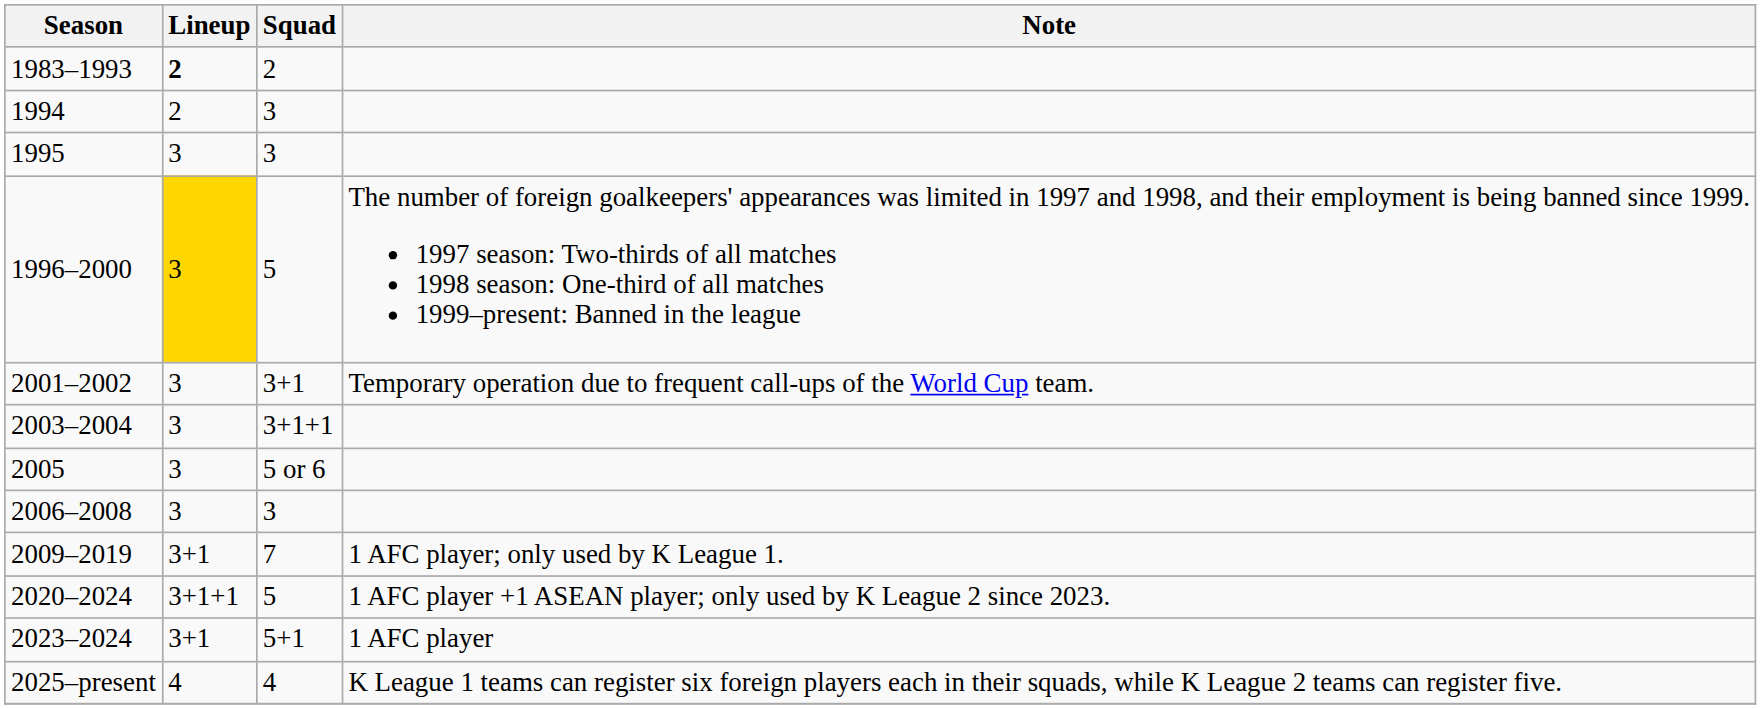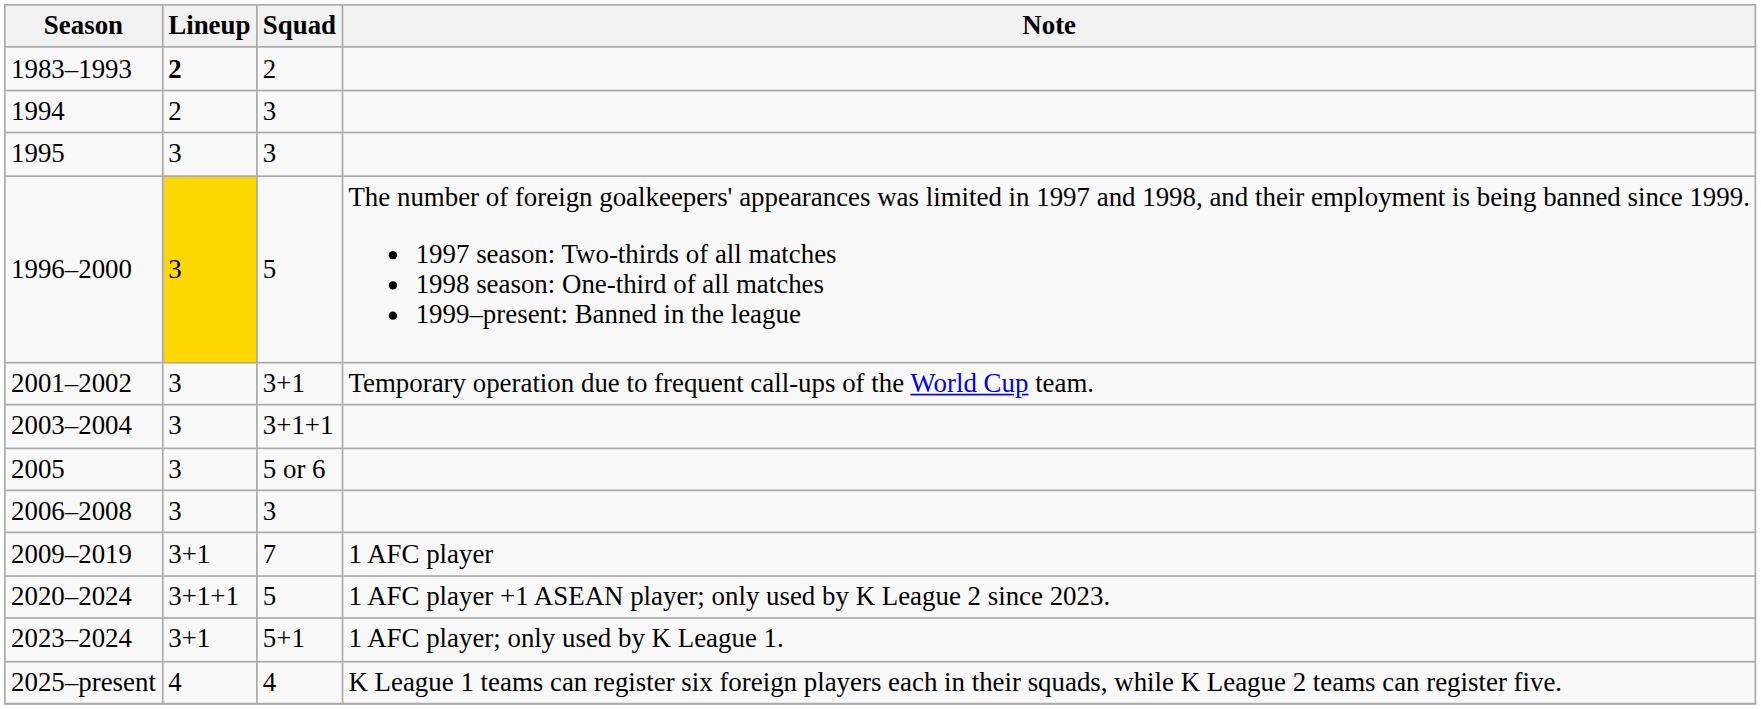2009–2019 | Note: 1 AFC player; only used by K League 1. -> 1 AFC player
2023–2024 | Note: 1 AFC player -> 1 AFC player; only used by K League 1.
